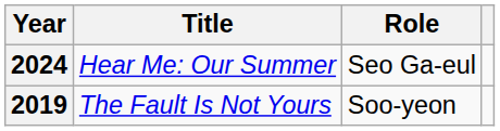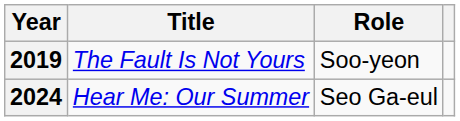rows swapped: 2019 <-> 2024
